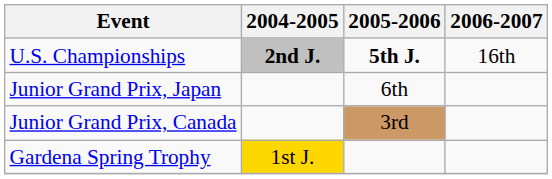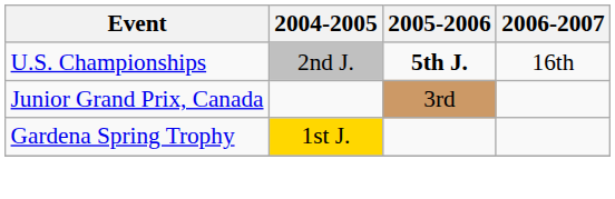U.S. Championships | 2004-2005: bold -> normal
- row: Junior Grand Prix, Japan | 6th
